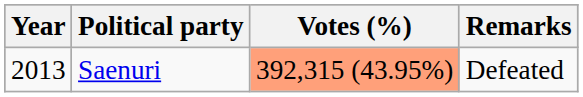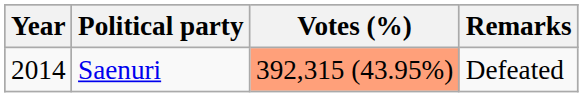Saenuri | Year: 2013 -> 2014
